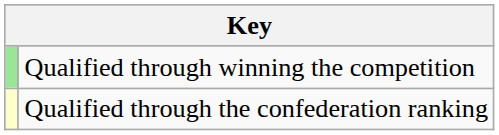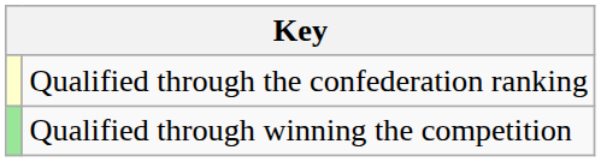rows swapped: Qualified through winning the competition <-> Qualified through the confederation ranking
